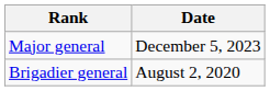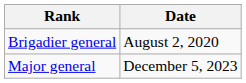rows swapped: Brigadier general <-> Major general
